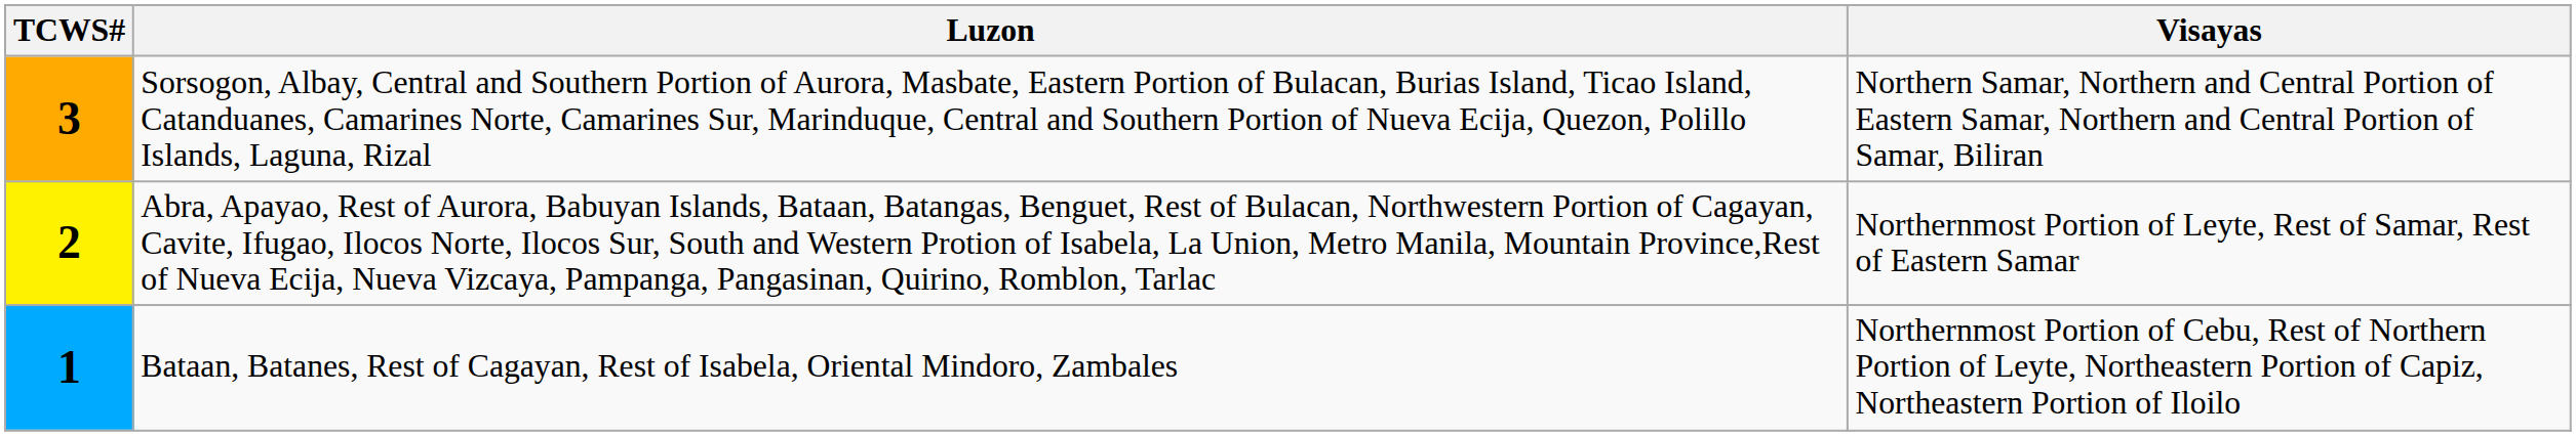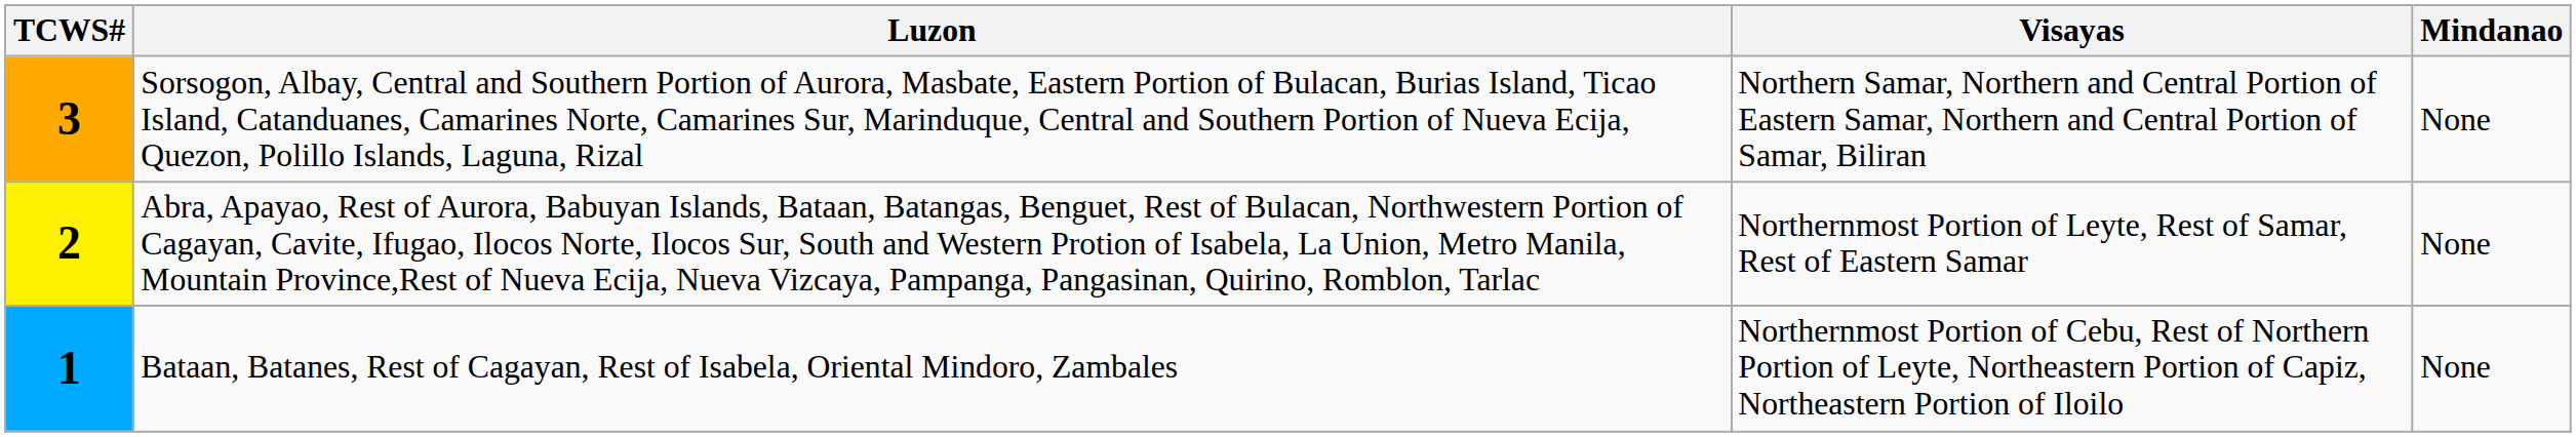+ column: Mindanao | None | None | None
